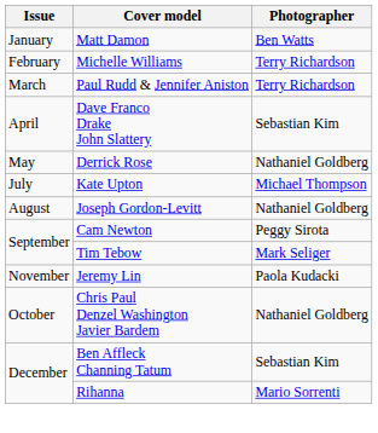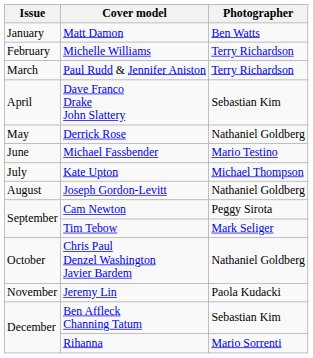+ row: June | Michael Fassbender | Mario Testino
rows swapped: Chris Paul Denzel Washington Javier Bardem <-> Jeremy Lin
